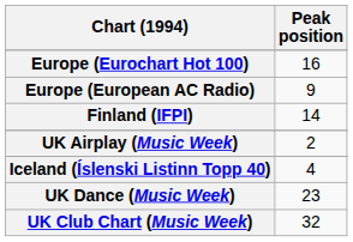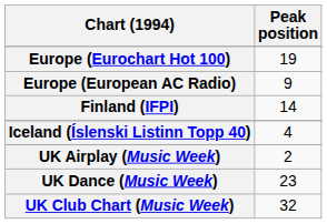Europe (Eurochart Hot 100) | Peak position: 16 -> 19
rows swapped: Iceland (Íslenski Listinn Topp 40) <-> UK Airplay (Music Week)
